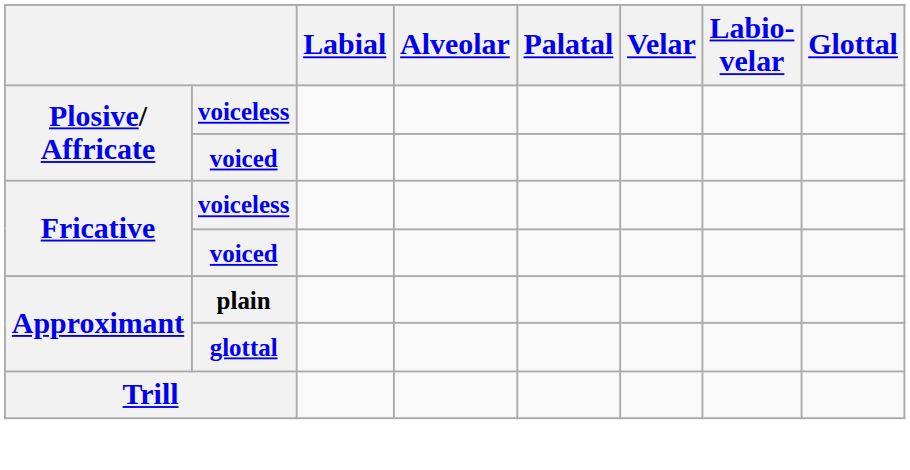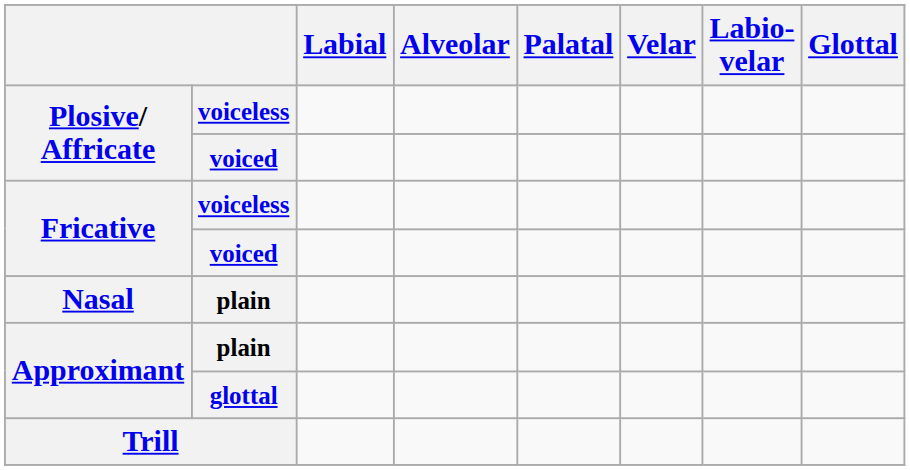+ row: Nasal | plain
